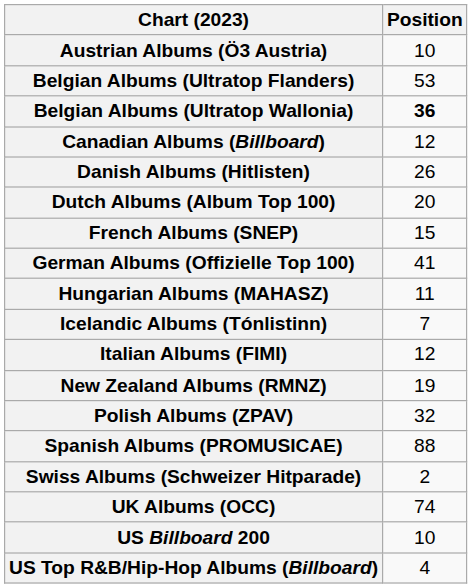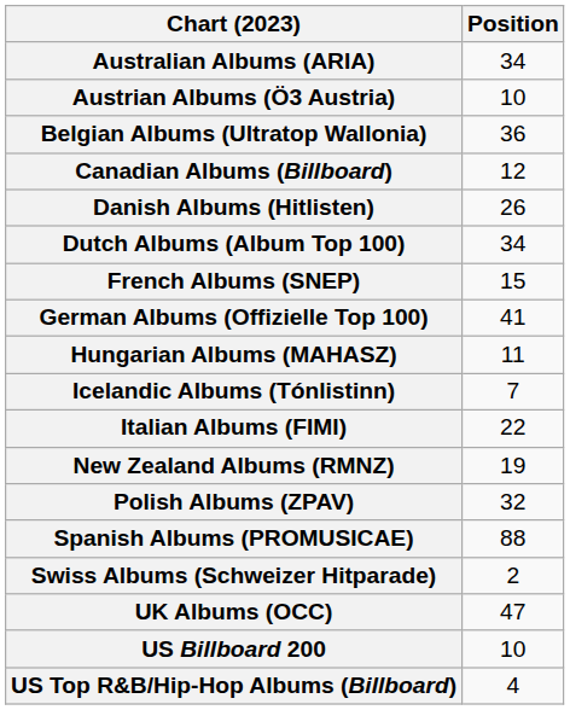+ row: Australian Albums (ARIA) | 34
- row: Belgian Albums (Ultratop Flanders) | 53
Belgian Albums (Ultratop Wallonia) | Position: bold -> normal
Dutch Albums (Album Top 100) | Position: 20 -> 34
Italian Albums (FIMI) | Position: 12 -> 22
UK Albums (OCC) | Position: 74 -> 47
